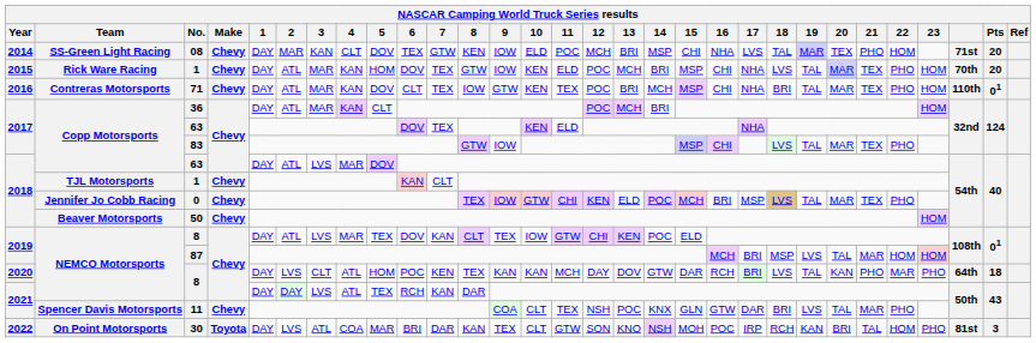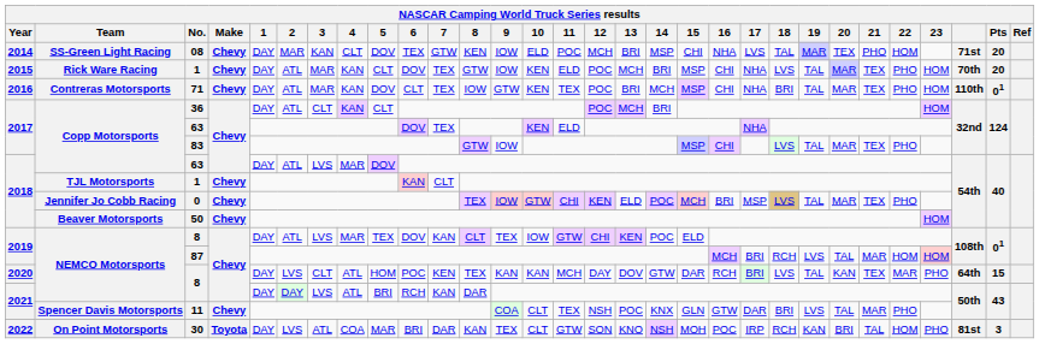2015 / 1 | 5: HOM -> CLT
36 | 3: MAR -> CLT
87 | 18: MSP -> RCH
2020 / 8 | 21: PHO -> TEX
2020 / 8 | Pts: 18 -> 15
2021 / 8 | 5: TEX -> BRI
